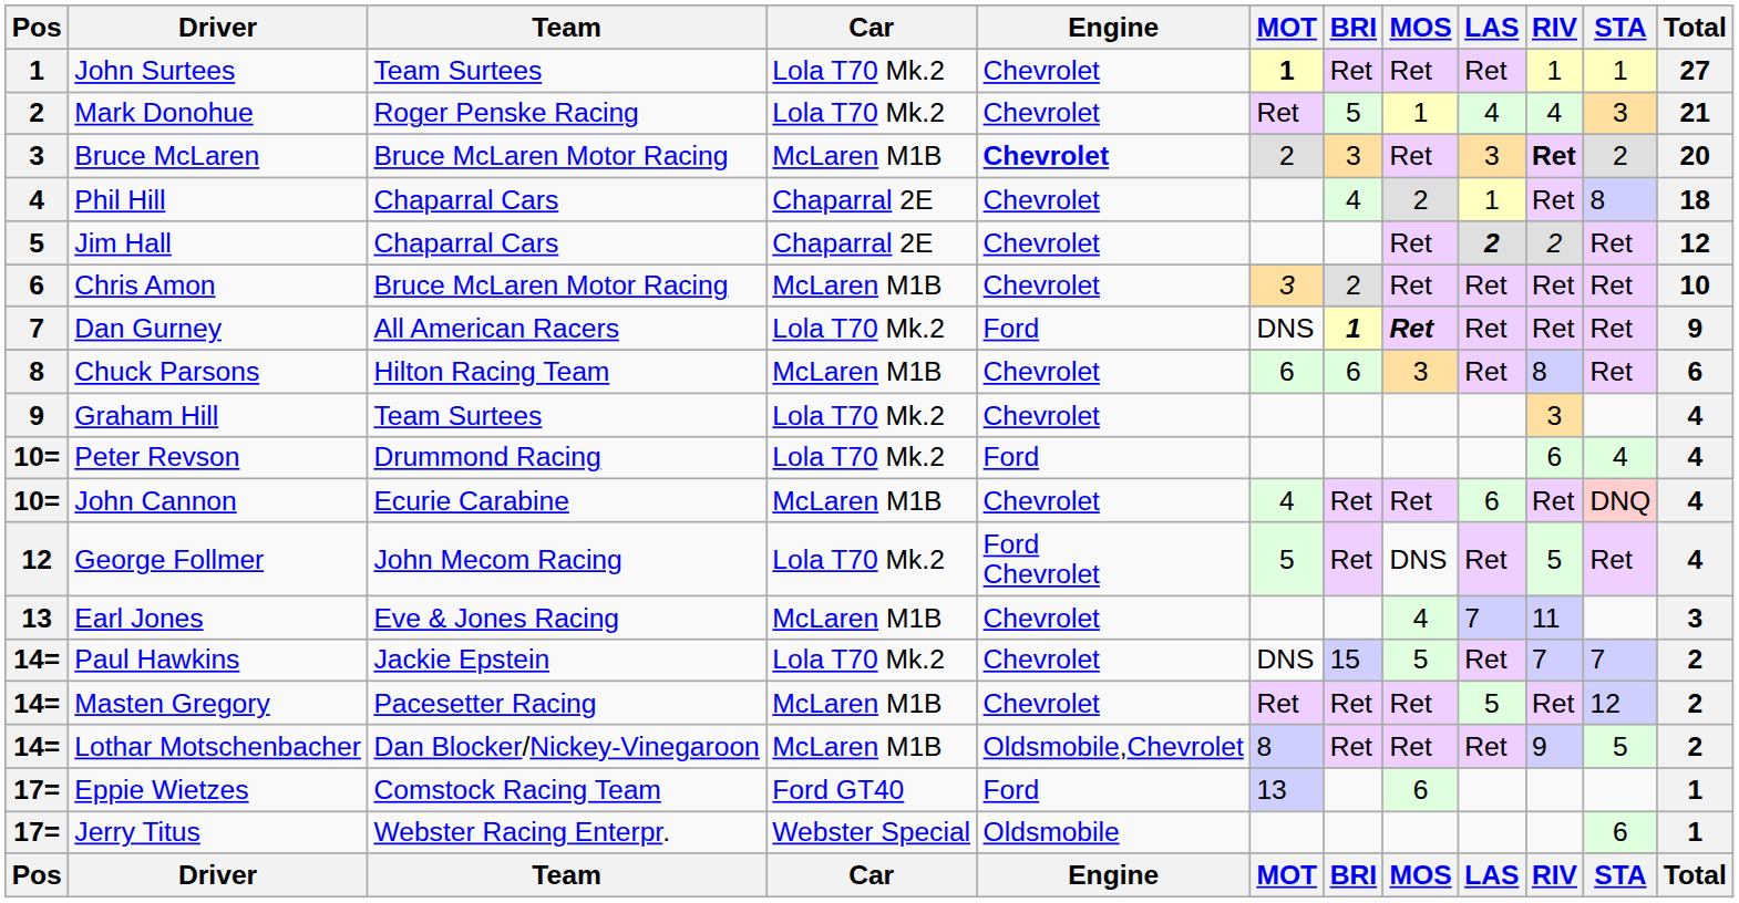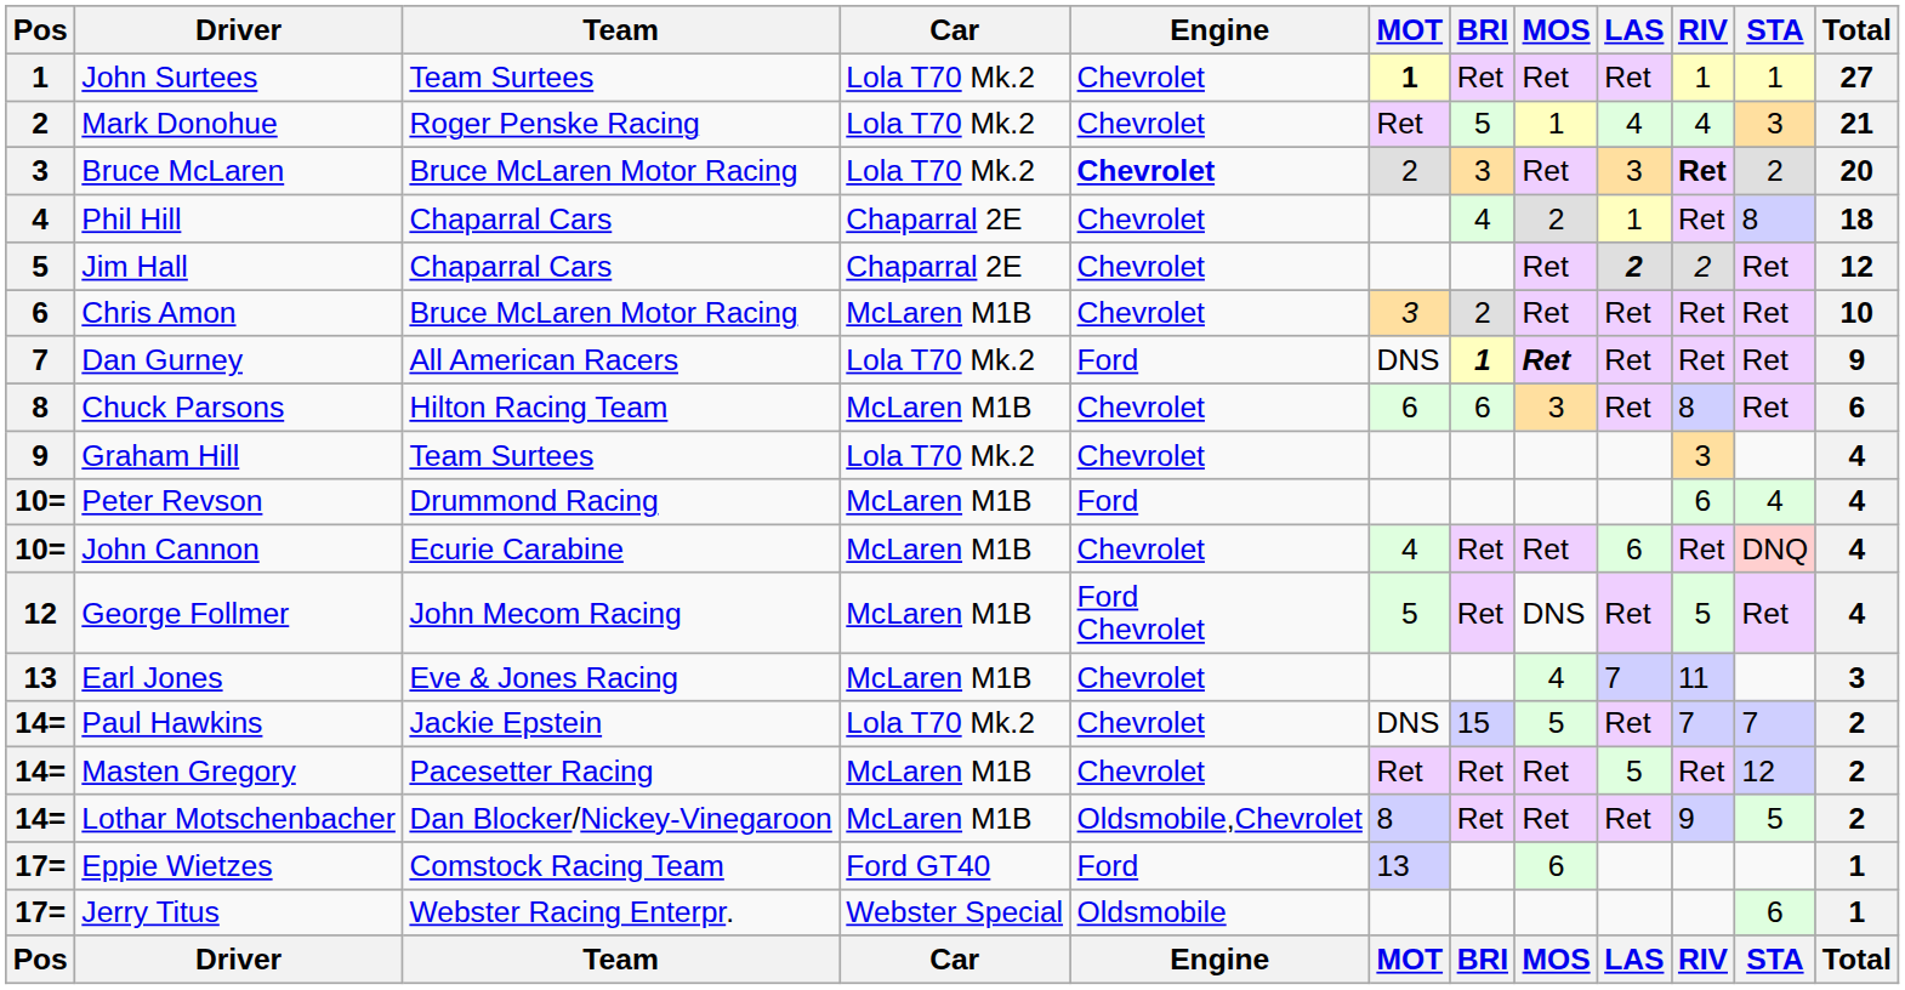Bruce McLaren | Car: McLaren M1B -> Lola T70 Mk.2
Peter Revson | Car: Lola T70 Mk.2 -> McLaren M1B
George Follmer | Car: Lola T70 Mk.2 -> McLaren M1B
